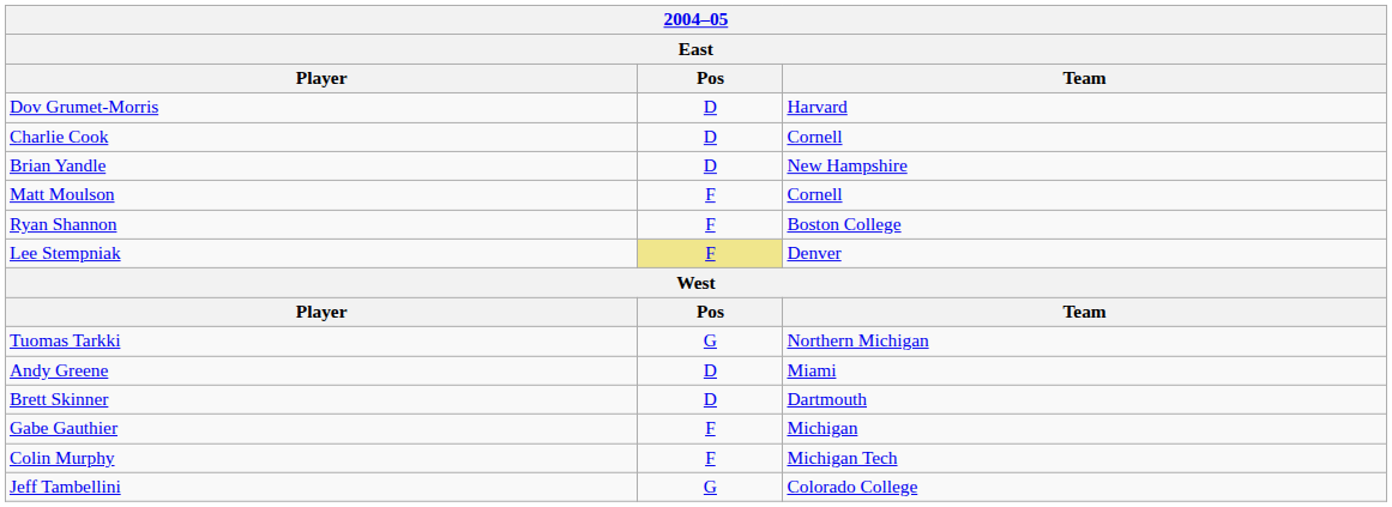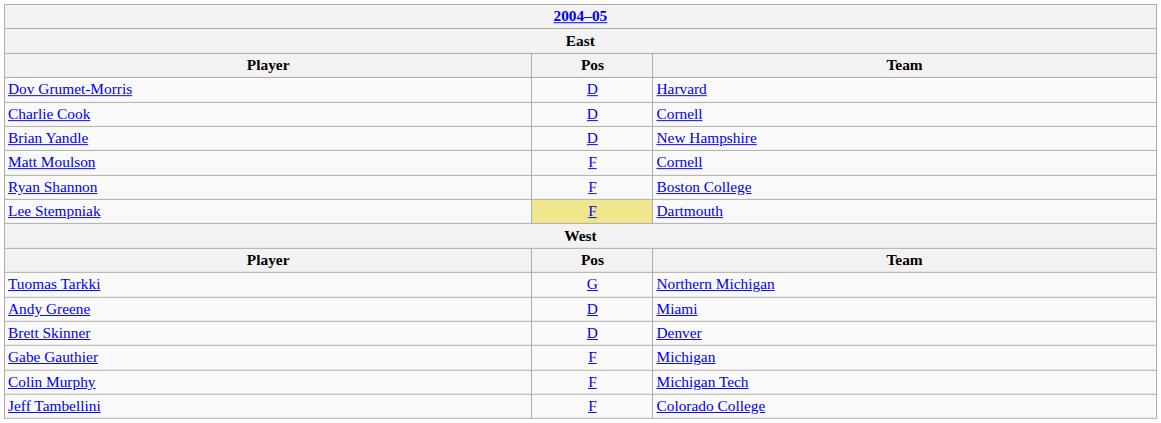Lee Stempniak | Team: Denver -> Dartmouth
Brett Skinner | Team: Dartmouth -> Denver
Jeff Tambellini | Pos: G -> F
